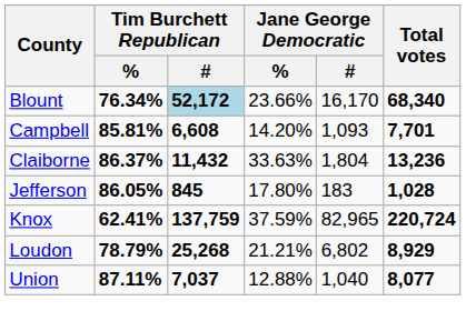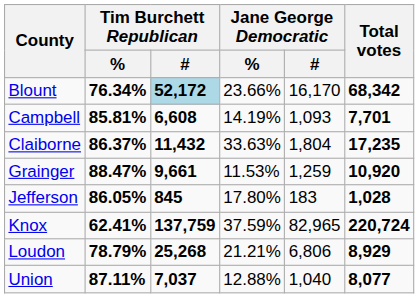Blount | Total votes: 68,340 -> 68,342
Campbell | Jane George Democratic / %: 14.20% -> 14.19%
Claiborne | Total votes: 13,236 -> 17,235
+ row: Grainger | 88.47% | 9,661 | 11.53% | 1,259 | 10,920
Loudon | Jane George Democratic / #: 6,802 -> 6,806
